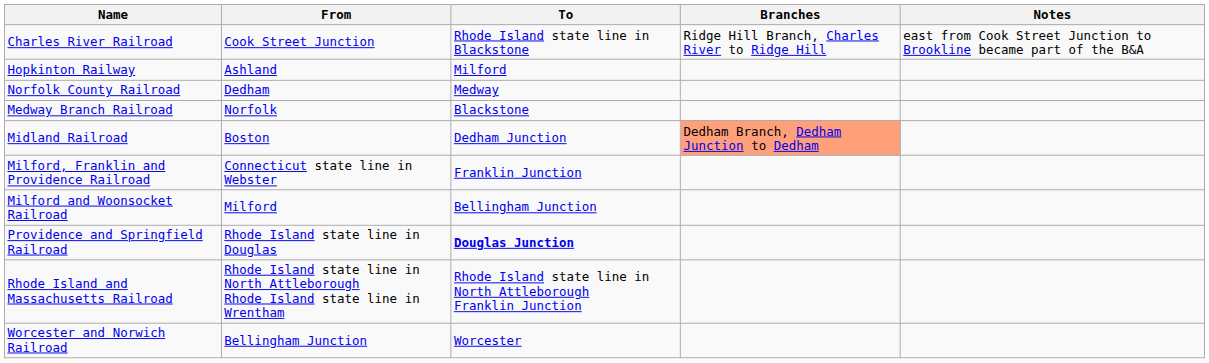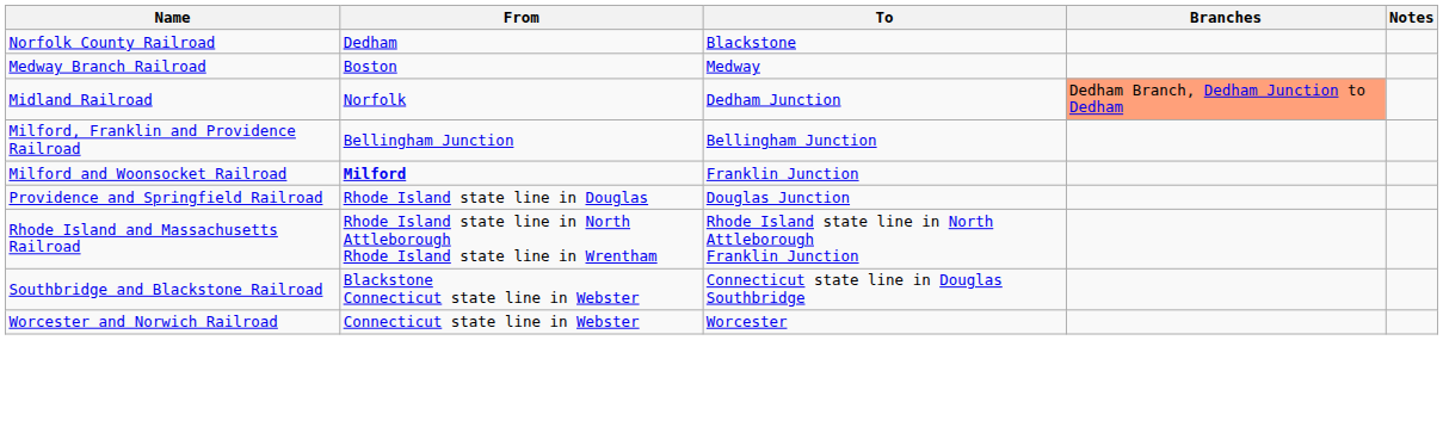- row: Charles River Railroad | Cook Street Junction | Rhode Island state line in Blackstone | Ridge Hill Branch, Charles River to Ridge Hill | east from Cook Street Junction to Brookline became part of the B&A
- row: Hopkinton Railway | Ashland | Milford
Norfolk County Railroad | To: Medway -> Blackstone
Medway Branch Railroad | From: Norfolk -> Boston
Medway Branch Railroad | To: Blackstone -> Medway
Midland Railroad | From: Boston -> Norfolk
Milford, Franklin and Providence Railroad | From: Connecticut state line in Webster -> Bellingham Junction
Milford, Franklin and Providence Railroad | To: Franklin Junction -> Bellingham Junction
Milford and Woonsocket Railroad | From: normal -> bold
Milford and Woonsocket Railroad | To: Bellingham Junction -> Franklin Junction
Providence and Springfield Railroad | To: bold -> normal
+ row: Southbridge and Blackstone Railroad | Blackstone Connecticut state line in Webster | Connecticut state line in Douglas Southbridge
Worcester and Norwich Railroad | From: Bellingham Junction -> Connecticut state line in Webster
